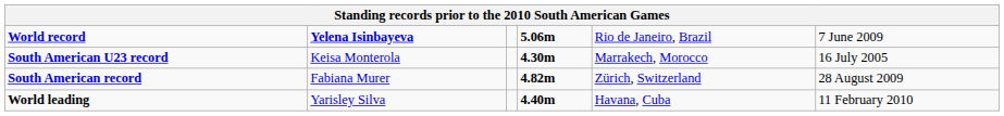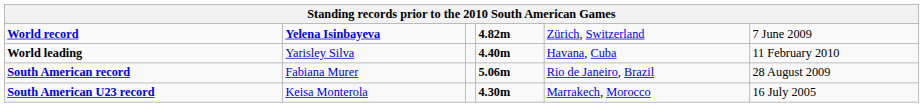World record | column 4: 5.06m -> 4.82m
World record | column 5: Rio de Janeiro, Brazil -> Zürich, Switzerland
rows swapped: World leading <-> South American U23 record
South American record | column 4: 4.82m -> 5.06m
South American record | column 5: Zürich, Switzerland -> Rio de Janeiro, Brazil
